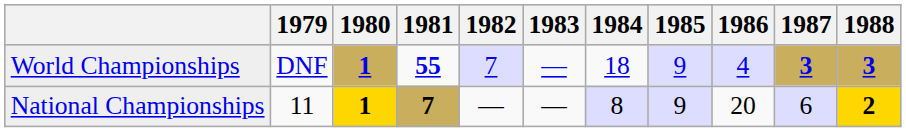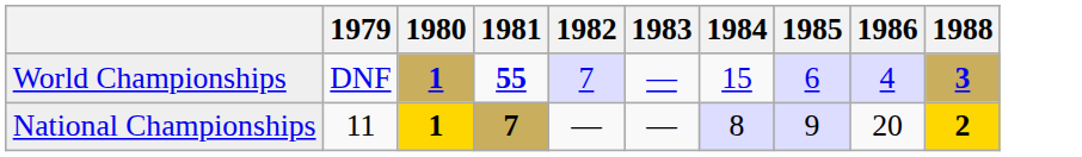- column: 1987 | 3 | 6
World Championships | 1984: 18 -> 15
World Championships | 1985: 9 -> 6
